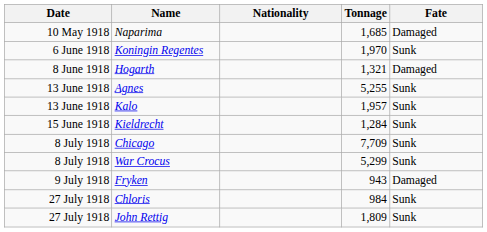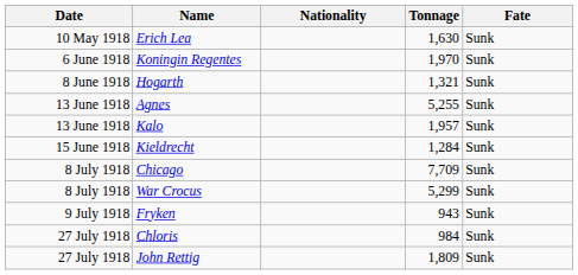+ row: 10 May 1918 | Erich Lea | 1,630 | Sunk
- row: 10 May 1918 | Naparima | 1,685 | Damaged
Hogarth | Fate: Damaged -> Sunk
Fryken | Fate: Damaged -> Sunk
